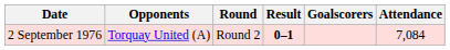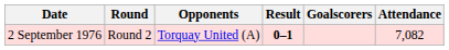columns swapped: Round <-> Opponents
2 September 1976 | Attendance: 7,084 -> 7,082
